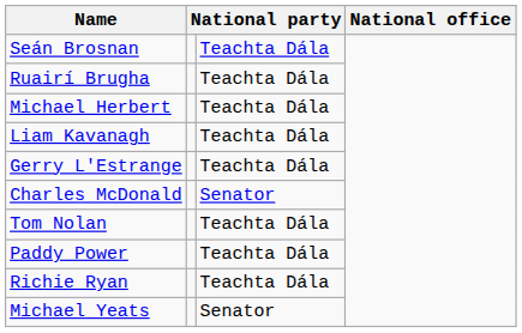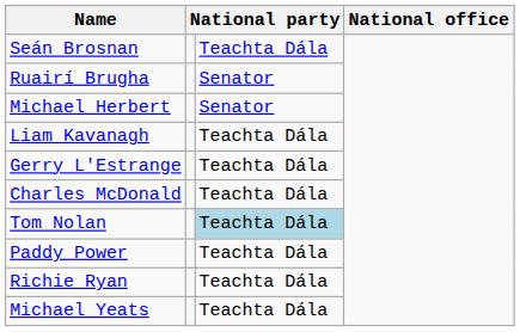Ruairí Brugha | column 3: Teachta Dála -> Senator
Michael Herbert | column 3: Teachta Dála -> Senator
Charles McDonald | column 3: Senator -> Teachta Dála
Tom Nolan | column 3: no background -> lightblue background
Michael Yeats | column 3: Senator -> Teachta Dála
